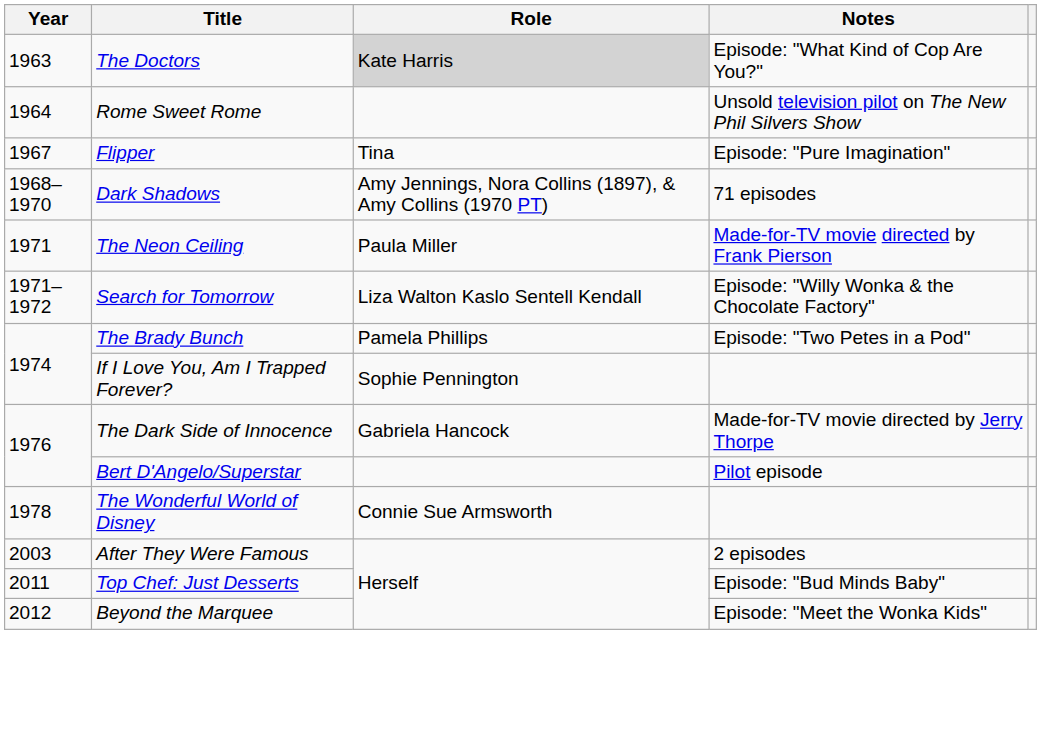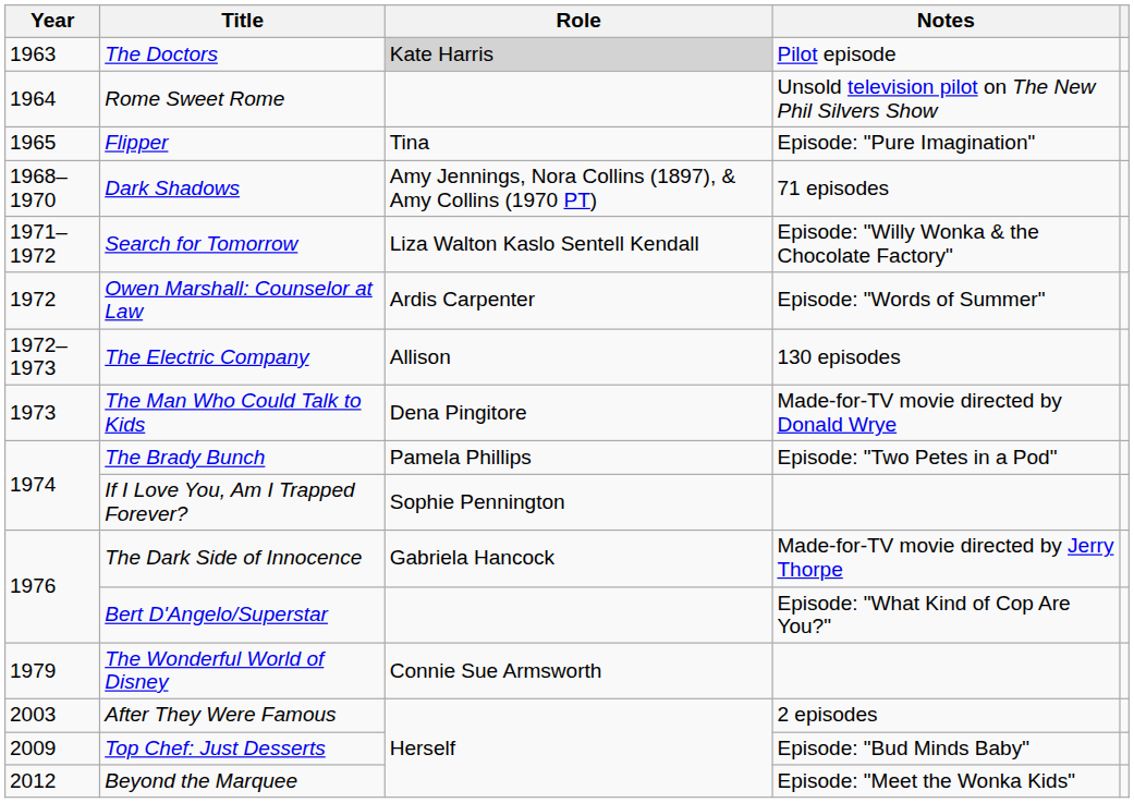The Doctors | Notes: Episode: "What Kind of Cop Are You?" -> Pilot episode
Flipper | Year: 1967 -> 1965
- row: 1971 | The Neon Ceiling | Paula Miller | Made-for-TV movie directed by Frank Pierson
+ row: 1972 | Owen Marshall: Counselor at Law | Ardis Carpenter | Episode: "Words of Summer"
+ row: 1972–1973 | The Electric Company | Allison | 130 episodes
+ row: 1973 | The Man Who Could Talk to Kids | Dena Pingitore | Made-for-TV movie directed by Donald Wrye
Bert D'Angelo/Superstar | Notes: Pilot episode -> Episode: "What Kind of Cop Are You?"
The Wonderful World of Disney | Year: 1978 -> 1979
Top Chef: Just Desserts | Year: 2011 -> 2009
